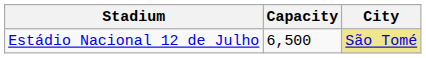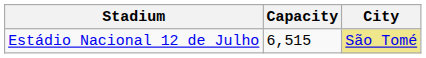Estádio Nacional 12 de Julho | Capacity: 6,500 -> 6,515
